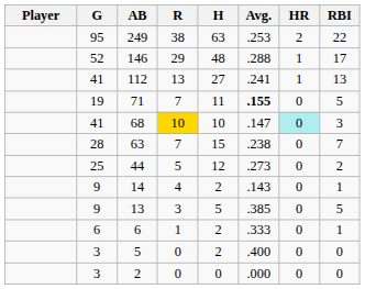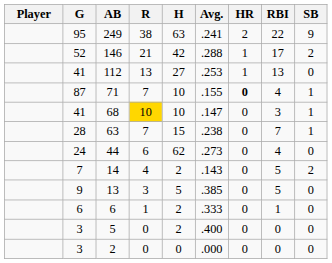+ column: SB | 9 | 2 | 0 | 1 | 1 | 1 | 0 | 2 | 0 | 0 | 0 | 0
249 | Avg.: .253 -> .241
146 | R: 29 -> 21
146 | H: 48 -> 42
112 | Avg.: .241 -> .253
71 | G: 19 -> 87
71 | H: 11 -> 10
71 | Avg.: bold -> normal
71 | HR: normal -> bold
71 | RBI: 5 -> 4
68 | HR: paleturquoise background -> no background
44 | G: 25 -> 24
44 | R: 5 -> 6
44 | H: 12 -> 62
44 | RBI: 2 -> 4
14 | G: 9 -> 7
14 | RBI: 1 -> 5
